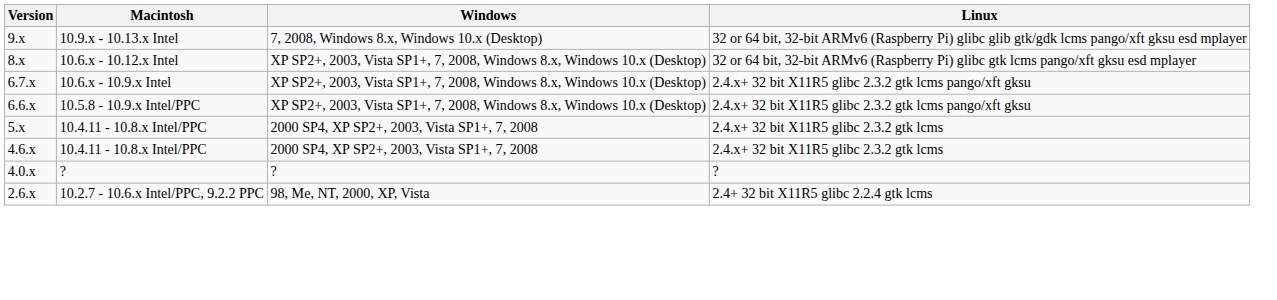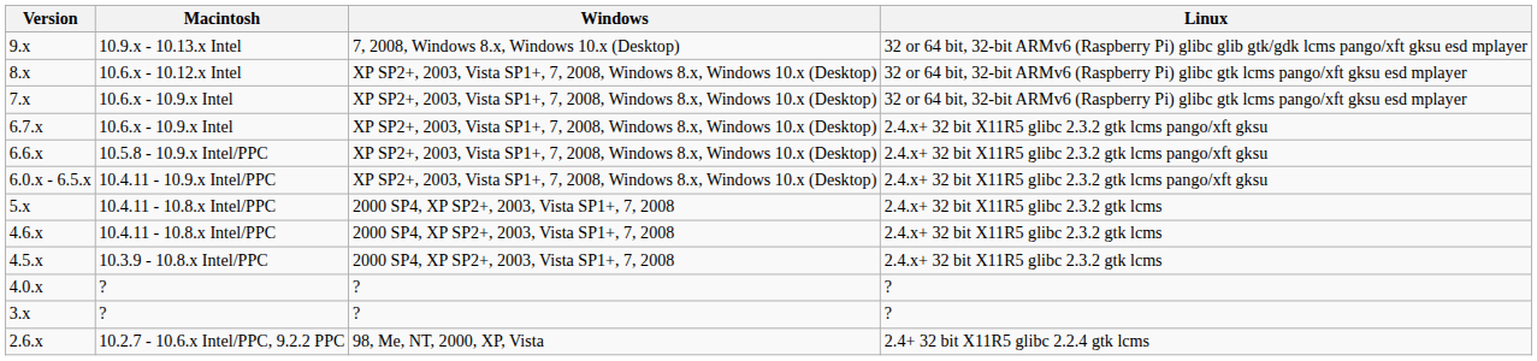+ row: 7.x | 10.6.x - 10.9.x Intel | XP SP2+, 2003, Vista SP1+, 7, 2008, Windows 8.x, Windows 10.x (Desktop) | 32 or 64 bit, 32-bit ARMv6 (Raspberry Pi) glibc gtk lcms pango/xft gksu esd mplayer
+ row: 6.0.x - 6.5.x | 10.4.11 - 10.9.x Intel/PPC | XP SP2+, 2003, Vista SP1+, 7, 2008, Windows 8.x, Windows 10.x (Desktop) | 2.4.x+ 32 bit X11R5 glibc 2.3.2 gtk lcms pango/xft gksu
+ row: 4.5.x | 10.3.9 - 10.8.x Intel/PPC | 2000 SP4, XP SP2+, 2003, Vista SP1+, 7, 2008 | 2.4.x+ 32 bit X11R5 glibc 2.3.2 gtk lcms
+ row: 3.x | ? | ? | ?
